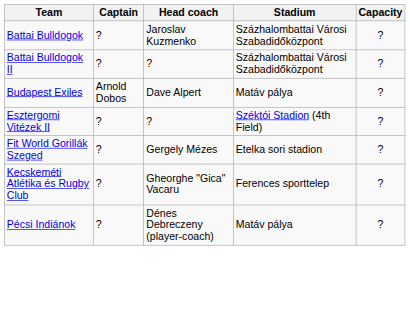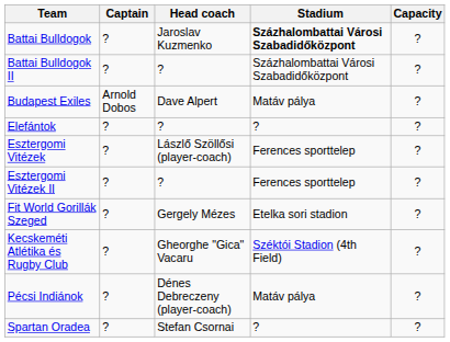Battai Bulldogok | Stadium: normal -> bold
+ row: Elefántok | ? | ? | ? | ?
+ row: Esztergomi Vitézek | ? | Lászlő Szöllősi (player-coach) | Ferences sporttelep | ?
Esztergomi Vitézek II | Stadium: Széktói Stadion (4th Field) -> Ferences sporttelep
Kecskeméti Atlétika és Rugby Club | Stadium: Ferences sporttelep -> Széktói Stadion (4th Field)
+ row: Spartan Oradea | ? | Stefan Csornai | ? | ?
